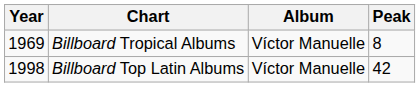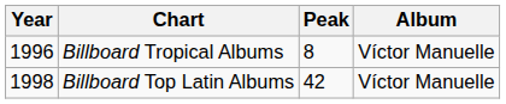columns swapped: Album <-> Peak
Billboard Tropical Albums | Year: 1969 -> 1996
